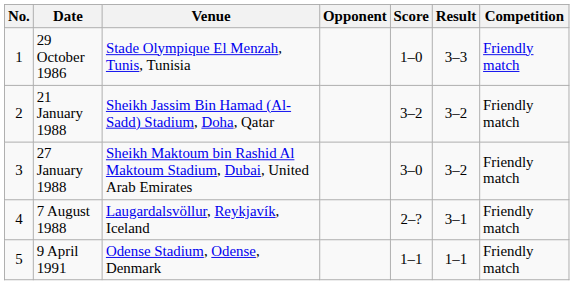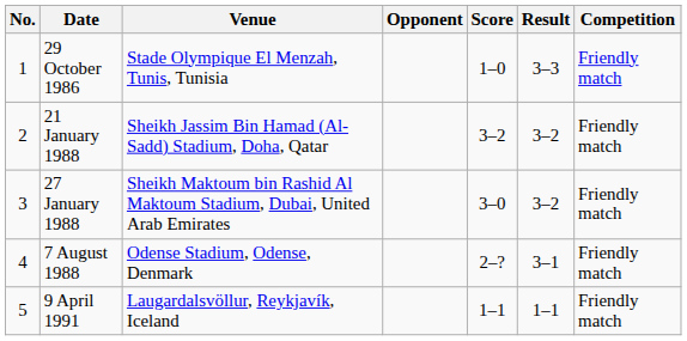7 August 1988 | Venue: Laugardalsvöllur, Reykjavík, Iceland -> Odense Stadium, Odense, Denmark
9 April 1991 | Venue: Odense Stadium, Odense, Denmark -> Laugardalsvöllur, Reykjavík, Iceland
